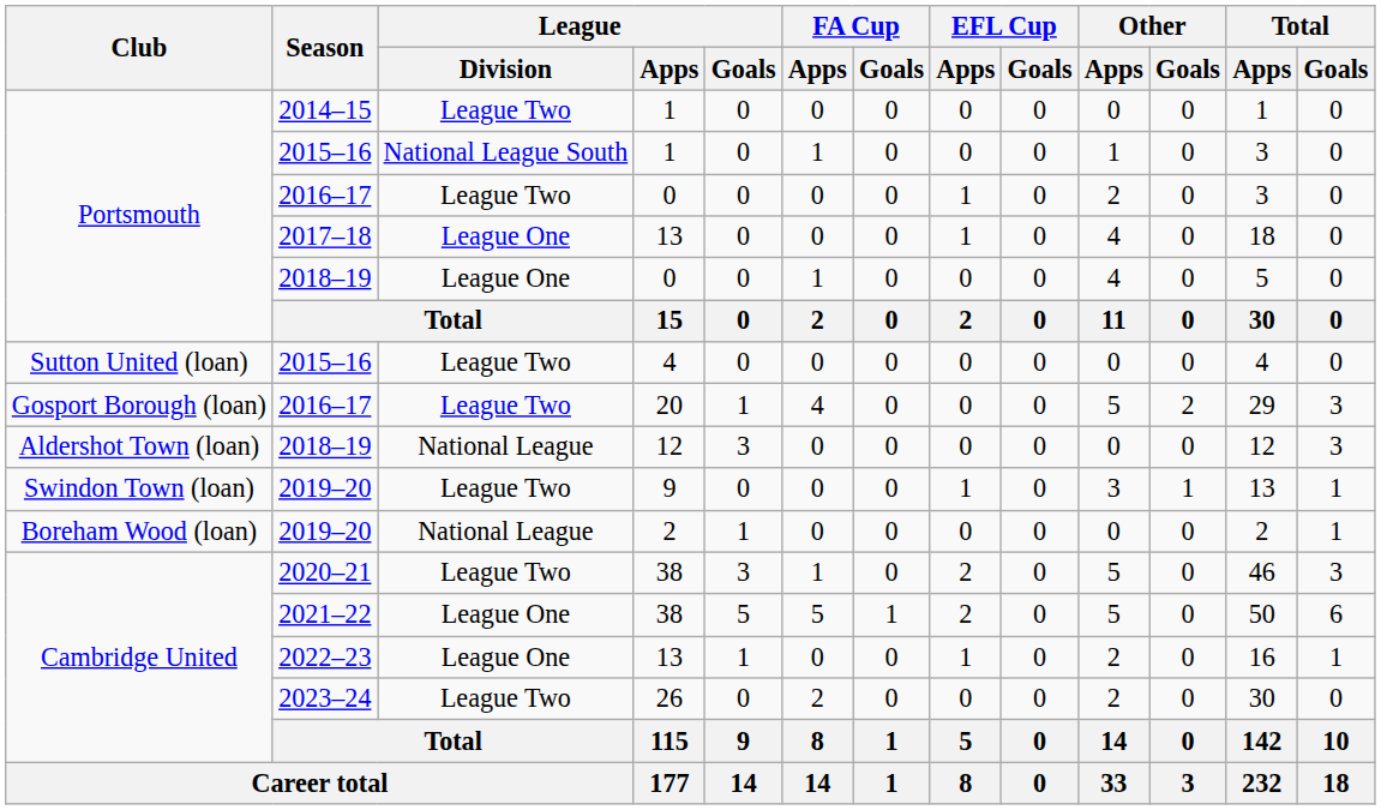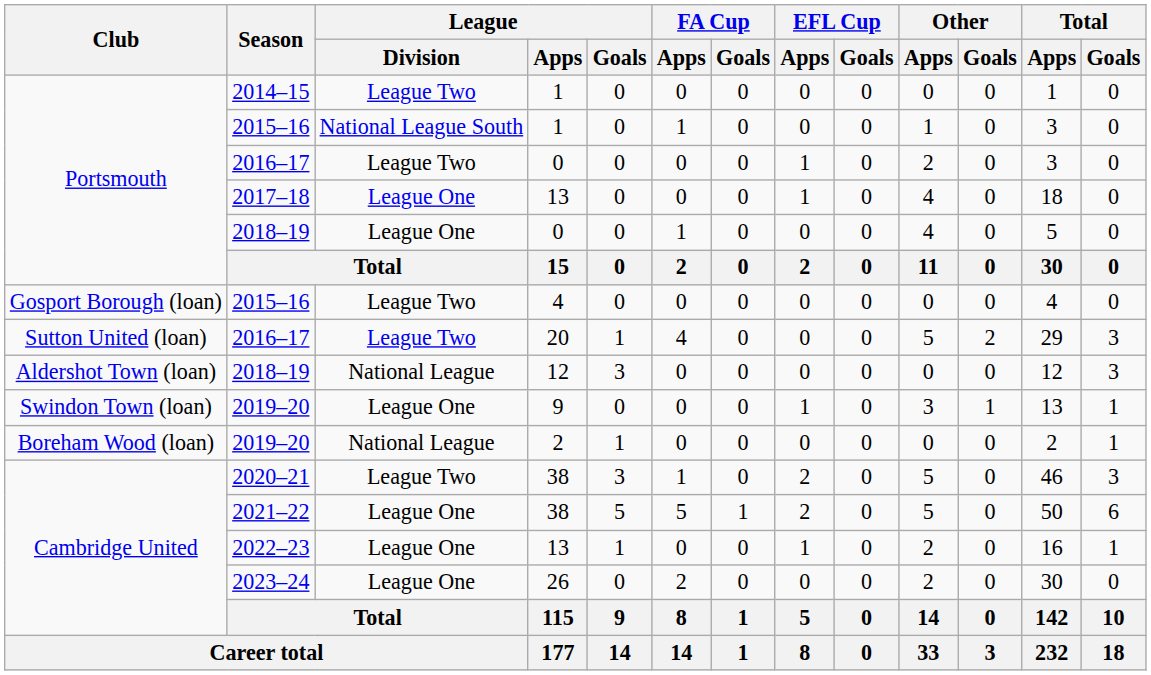2015–16 / 4 | Club: Sutton United (loan) -> Gosport Borough (loan)
2016–17 / 20 | Club: Gosport Borough (loan) -> Sutton United (loan)
2019–20 / 9 | League / Division: League Two -> League One
2023–24 | League / Division: League Two -> League One
